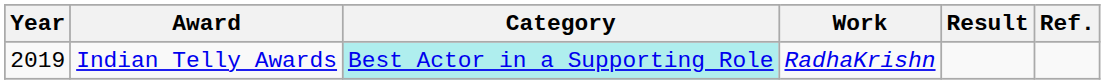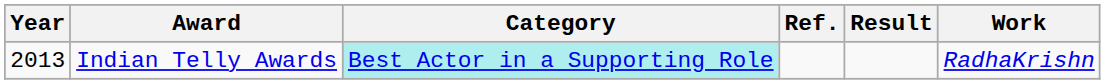columns swapped: Work <-> Ref.
Indian Telly Awards | Year: 2019 -> 2013
